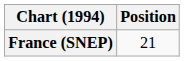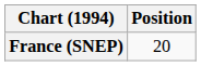France (SNEP) | Position: 21 -> 20
